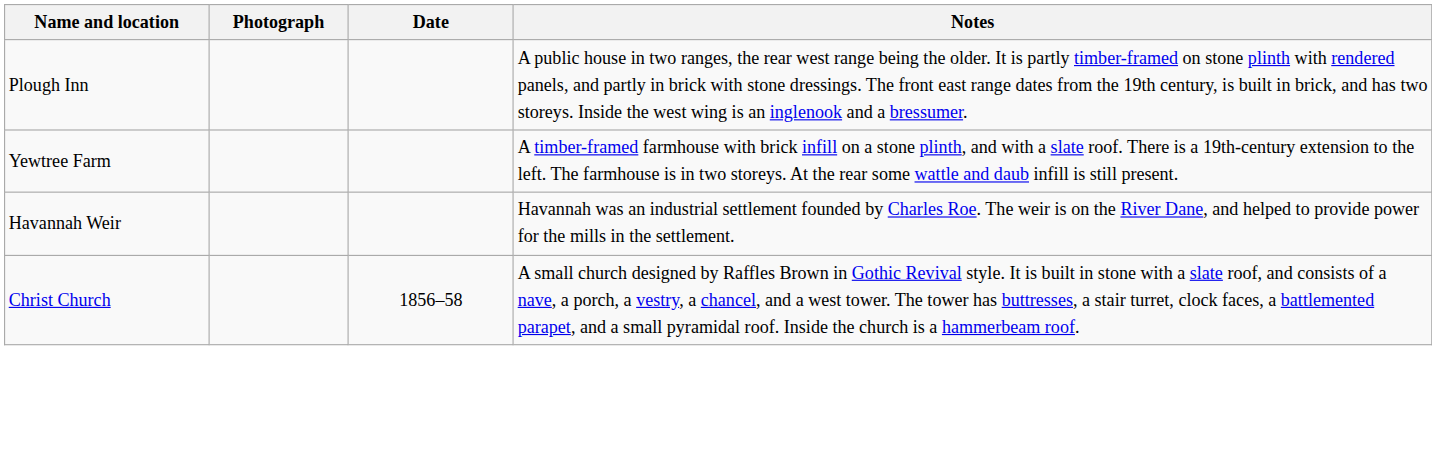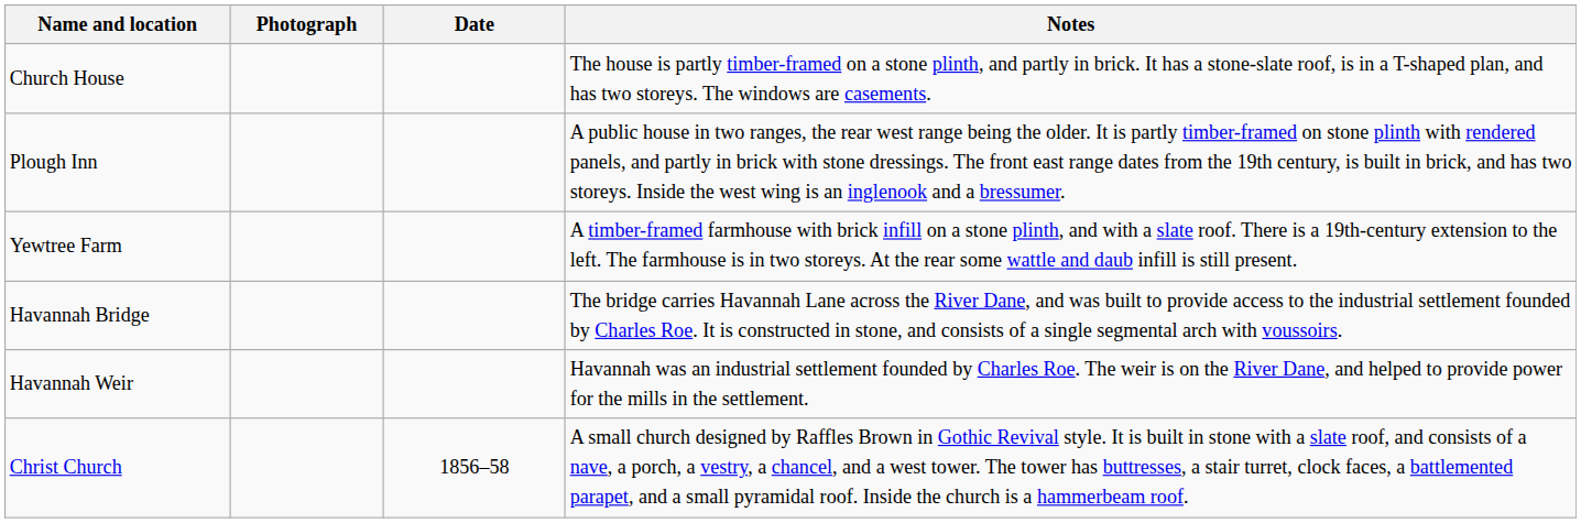+ row: Church House | The house is partly timber-framed on a stone plinth, and partly in brick. It has a stone-slate roof, is in a T-shaped plan, and has two storeys. The windows are casements.
+ row: Havannah Bridge | The bridge carries Havannah Lane across the River Dane, and was built to provide access to the industrial settlement founded by Charles Roe. It is constructed in stone, and consists of a single segmental arch with voussoirs.
